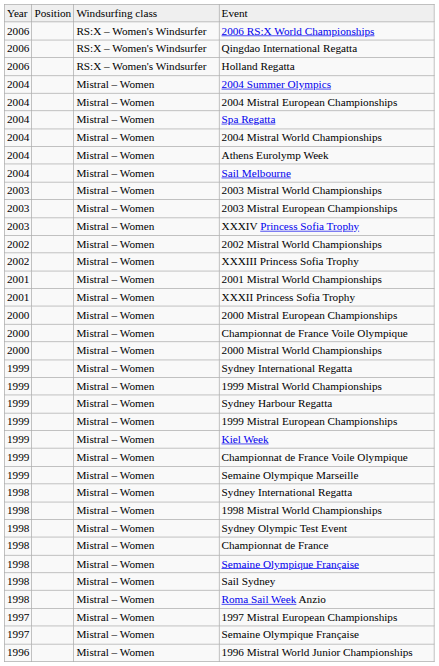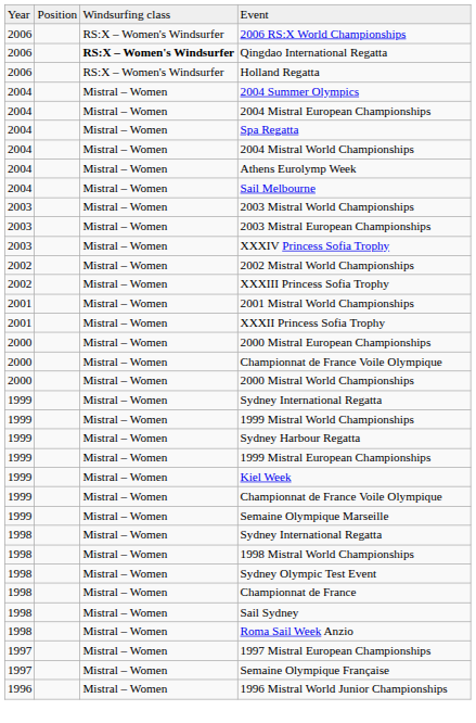Qingdao International Regatta | column 3: normal -> bold
- row: 1998 | Mistral – Women | Semaine Olympique Française
